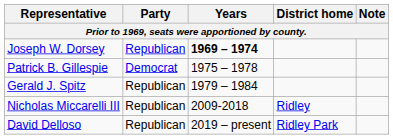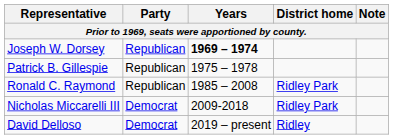Patrick B. Gillespie | Party: Democrat -> Republican
- row: Gerald J. Spitz | Republican | 1979 – 1984
+ row: Ronald C. Raymond | Republican | 1985 – 2008 | Ridley Park
Nicholas Miccarelli III | Party: Republican -> Democrat
Nicholas Miccarelli III | District home: Ridley -> Ridley Park
David Delloso | Party: Republican -> Democrat
David Delloso | District home: Ridley Park -> Ridley
